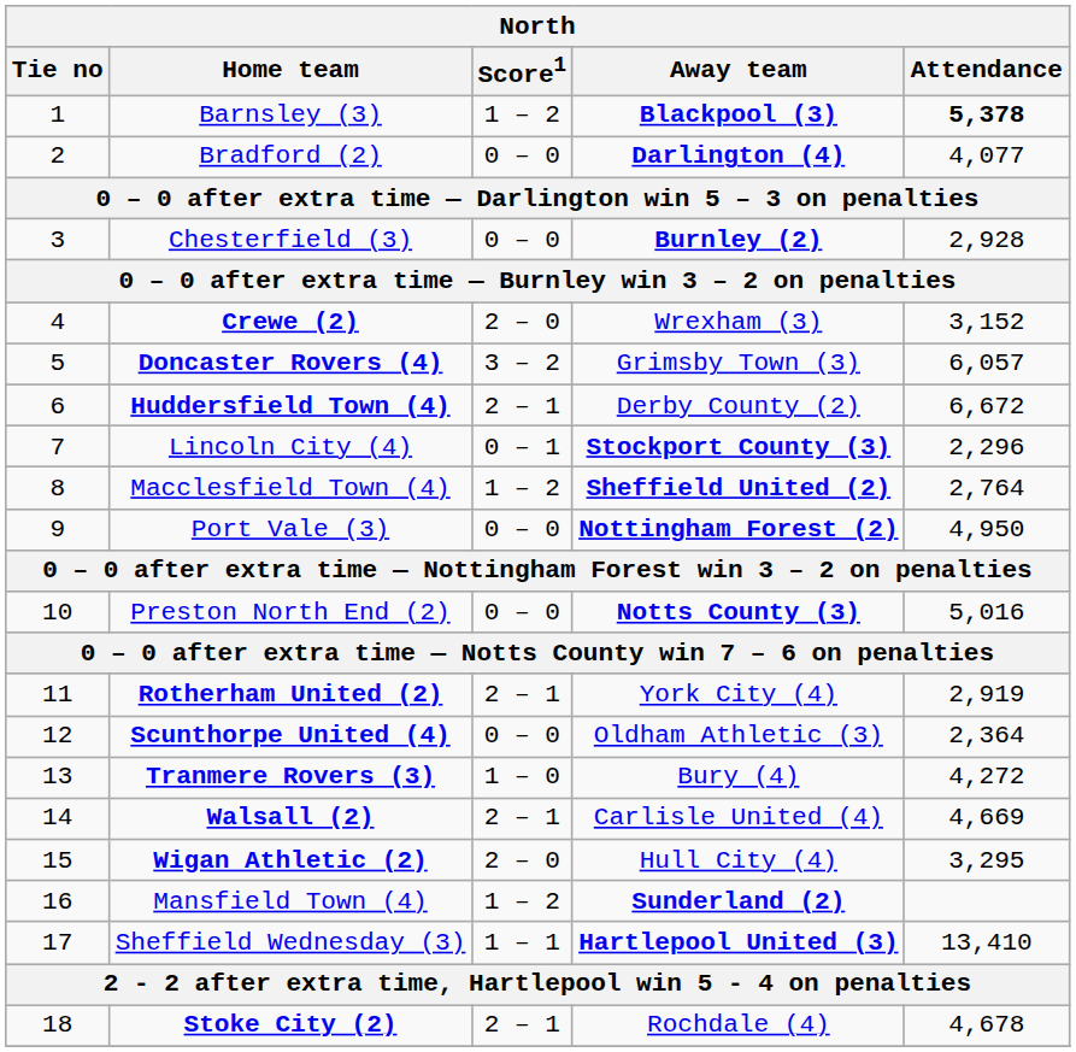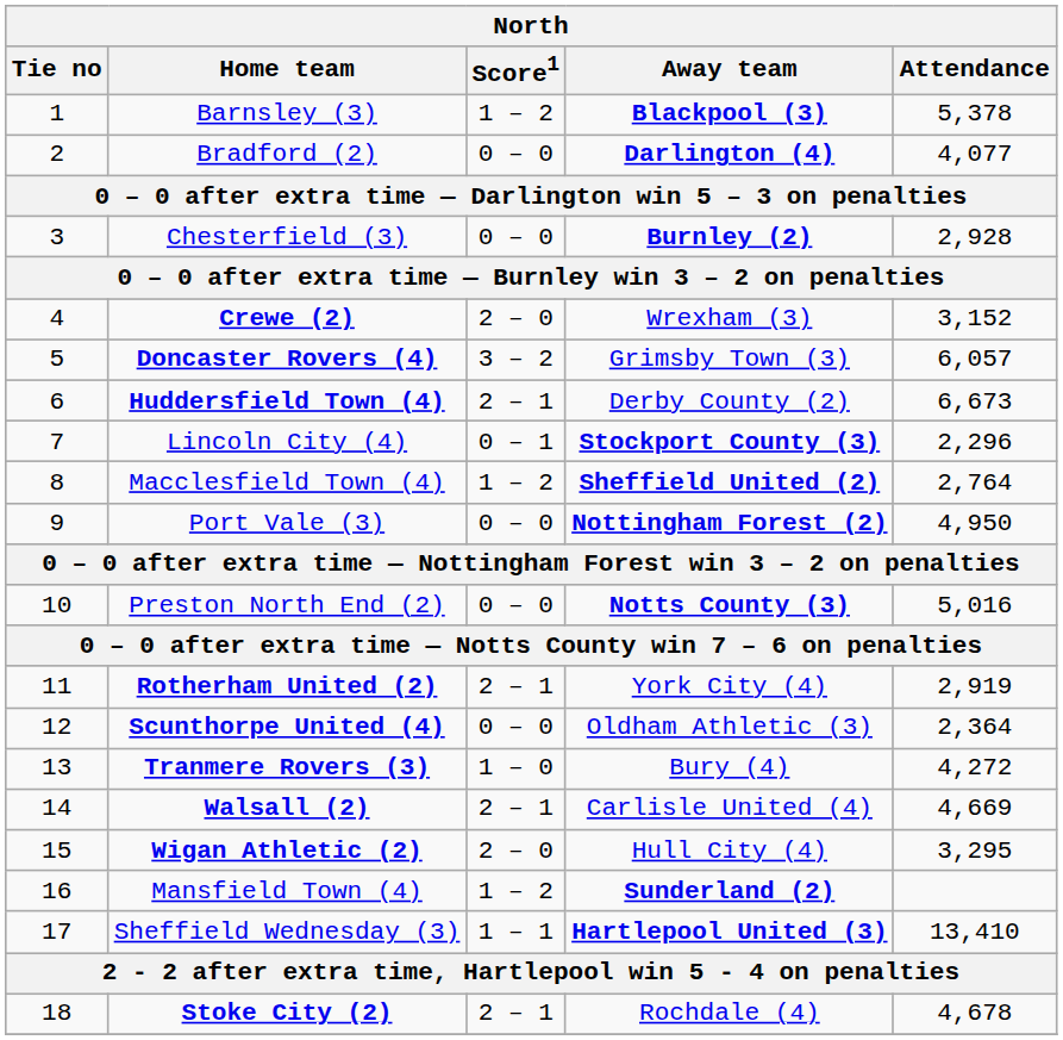Barnsley (3) | Attendance: bold -> normal
Huddersfield Town (4) | Attendance: 6,672 -> 6,673
